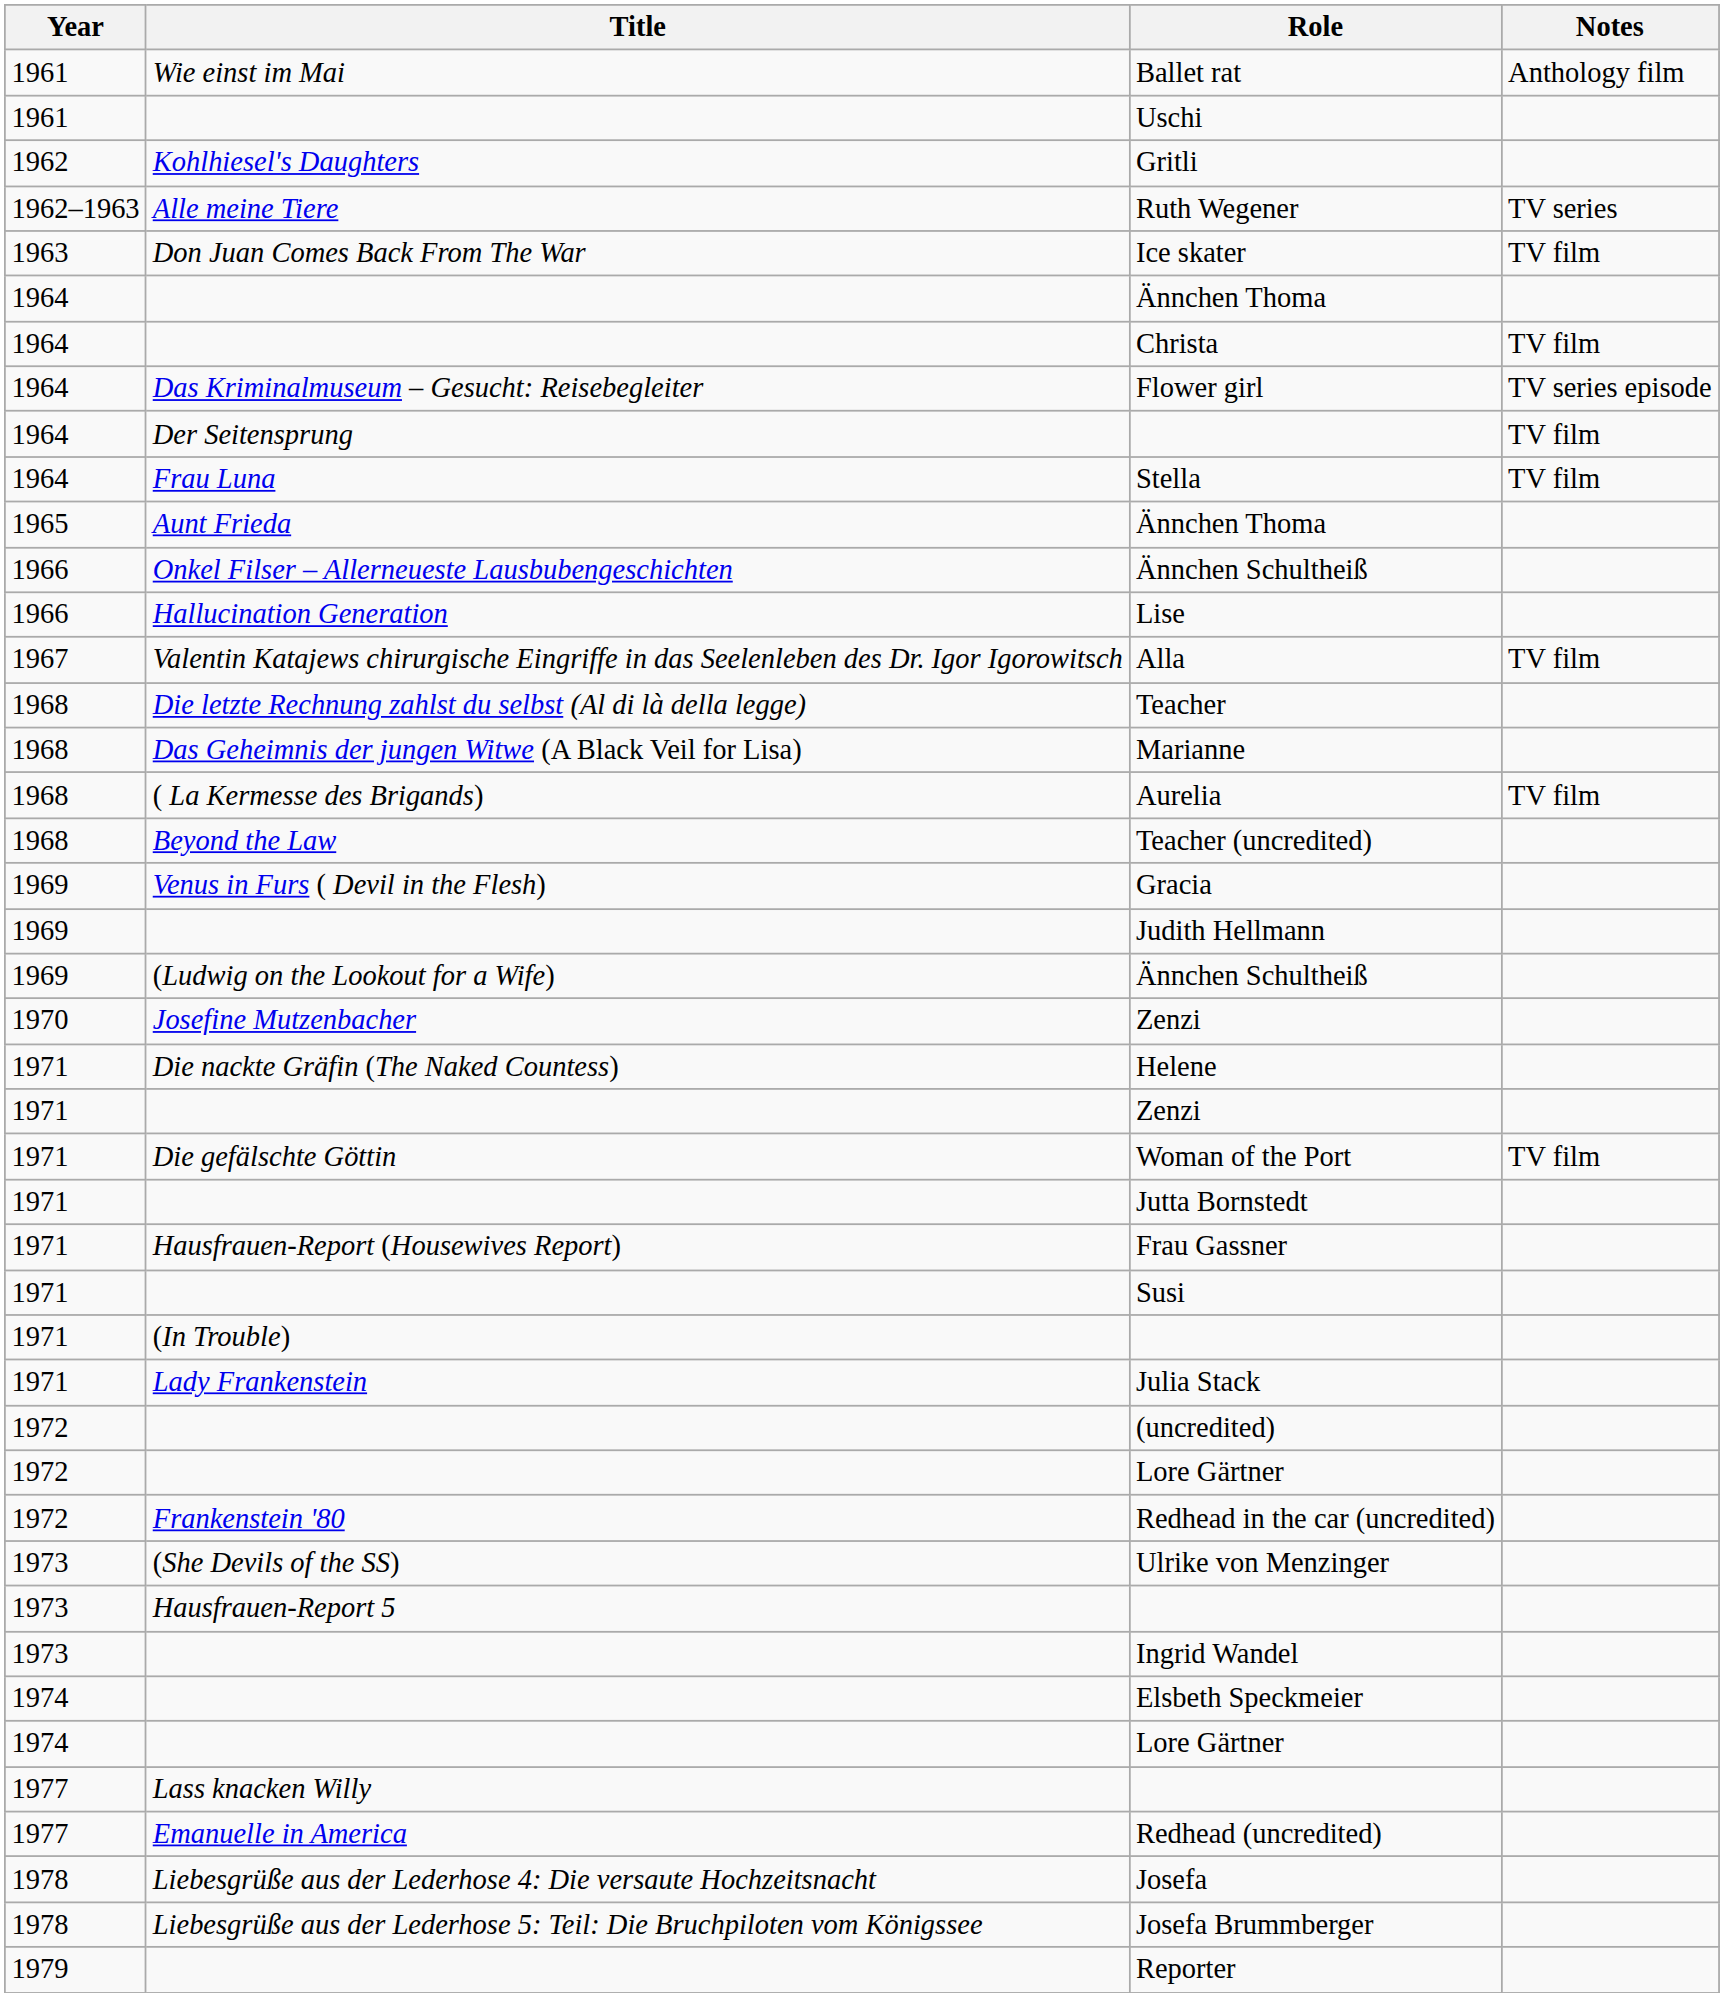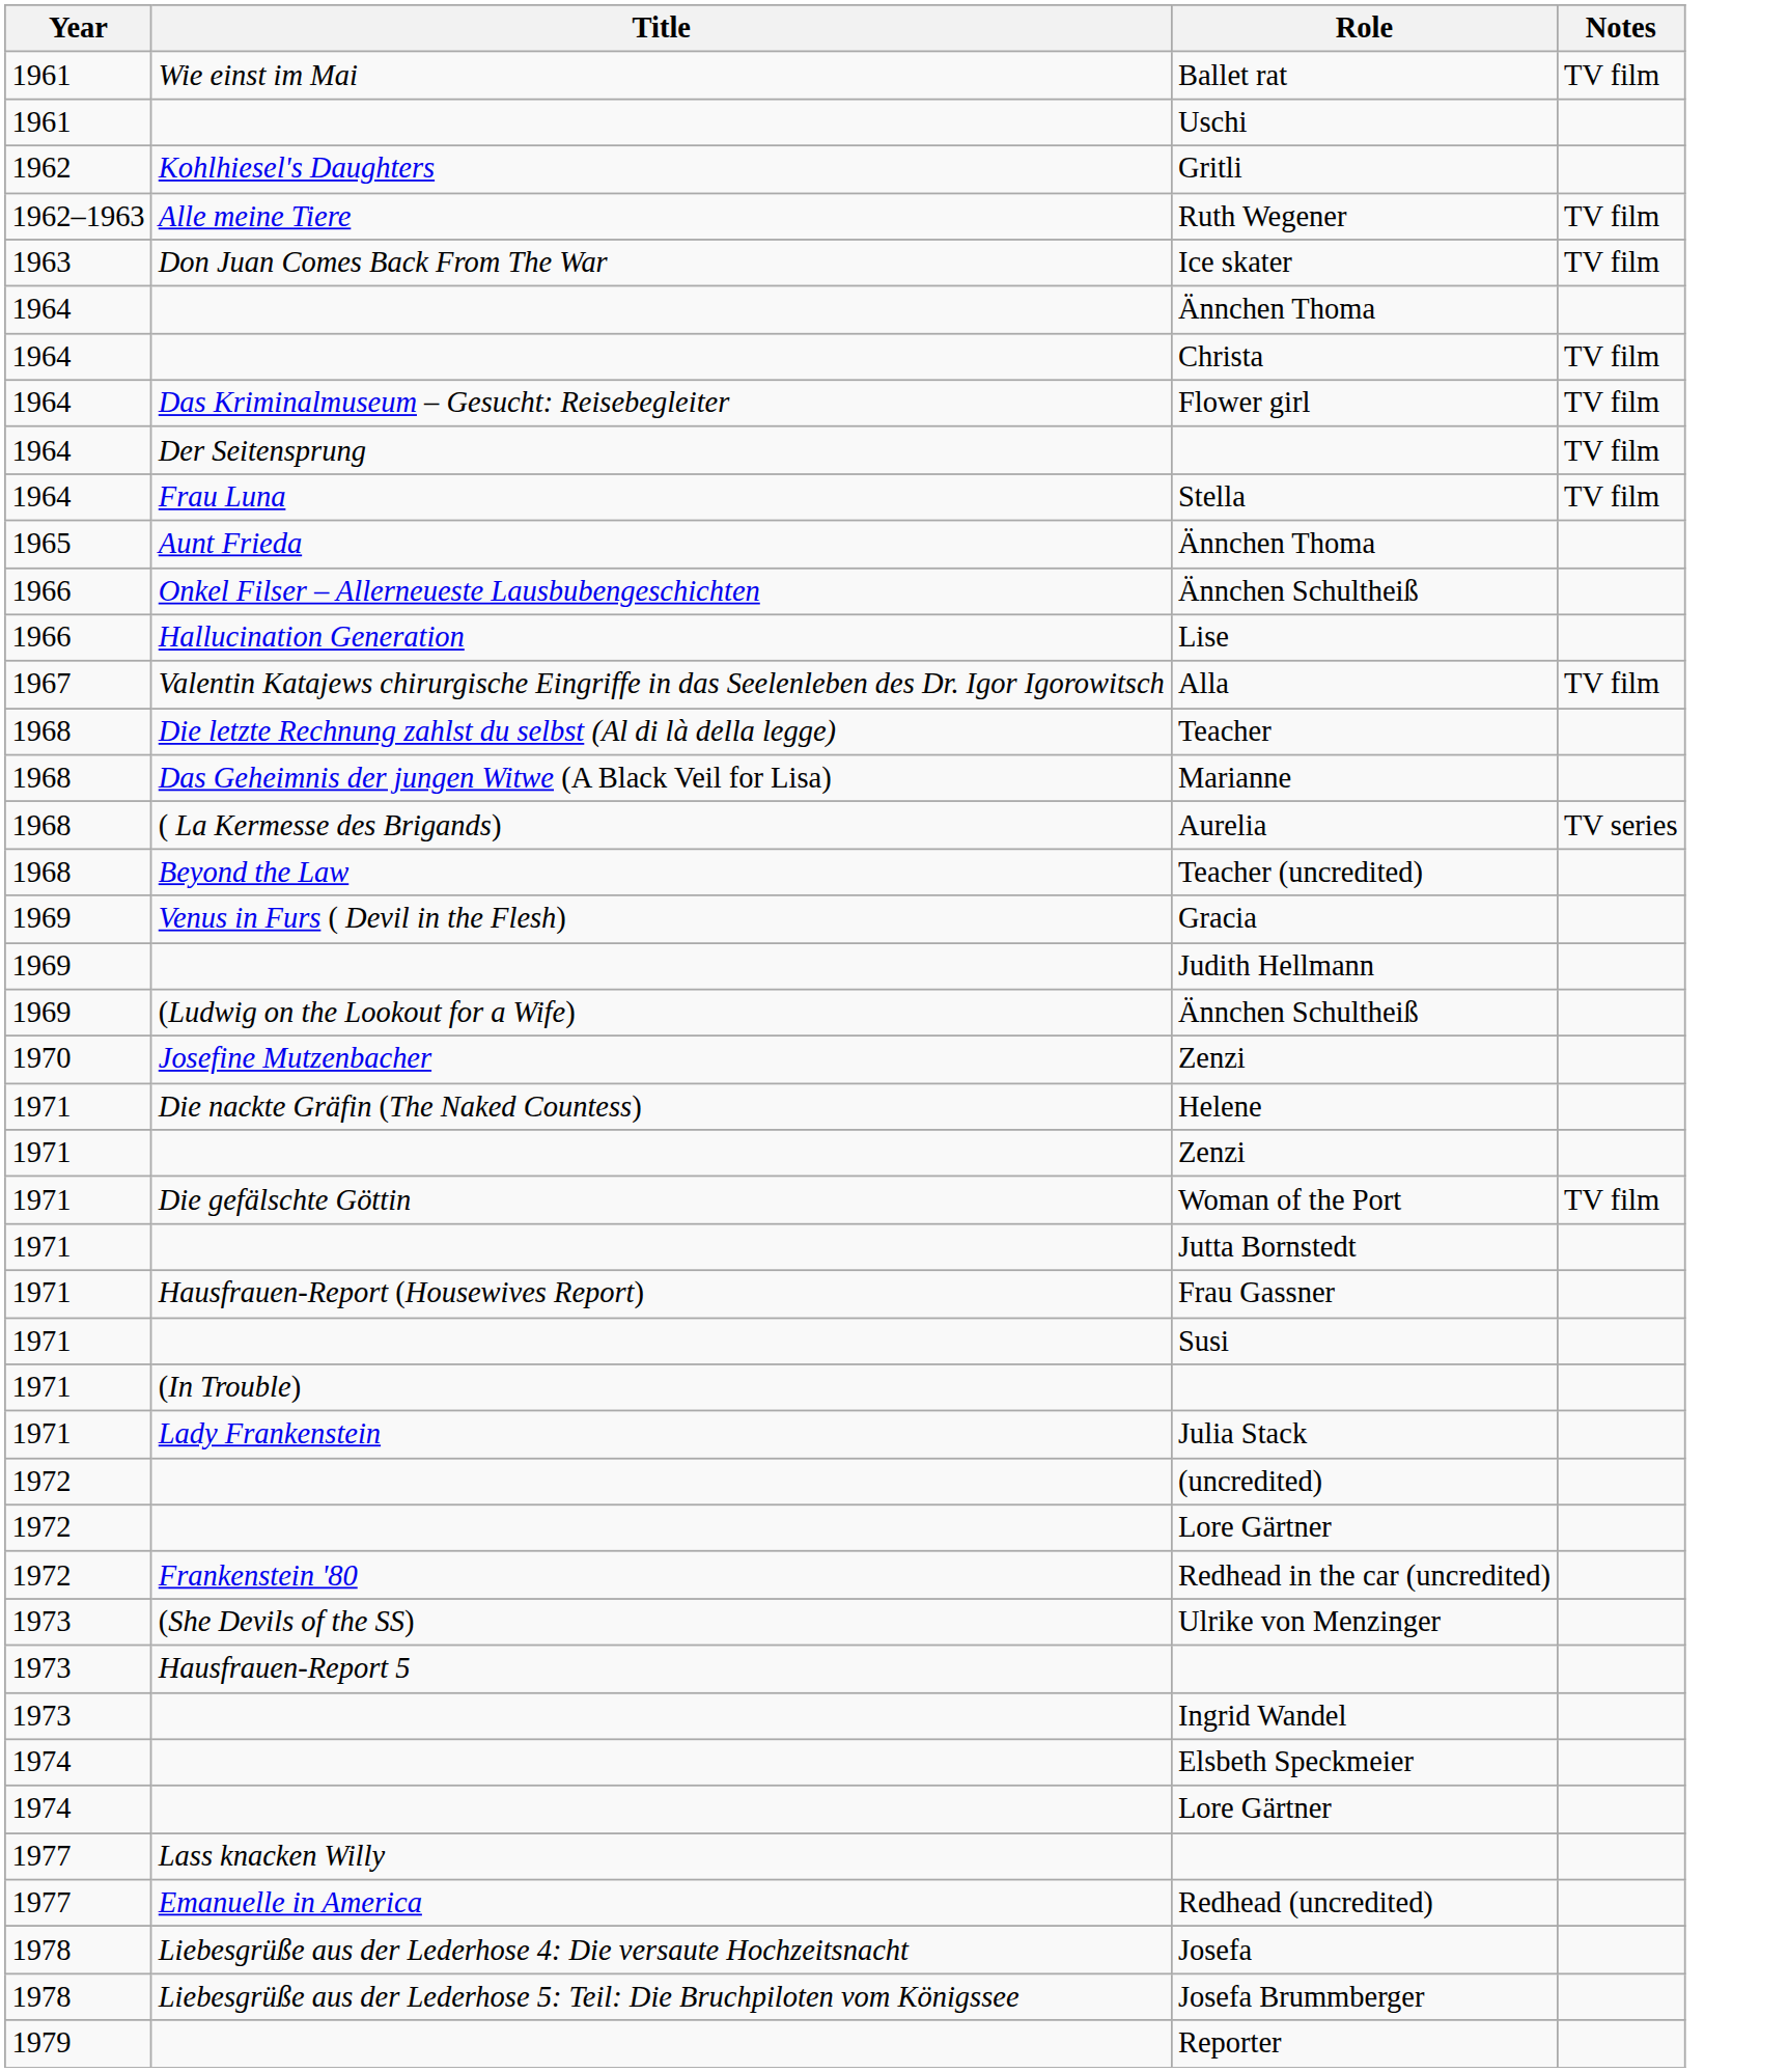Ballet rat | Notes: Anthology film -> TV film
Ruth Wegener | Notes: TV series -> TV film
Flower girl | Notes: TV series episode -> TV film
Aurelia | Notes: TV film -> TV series
